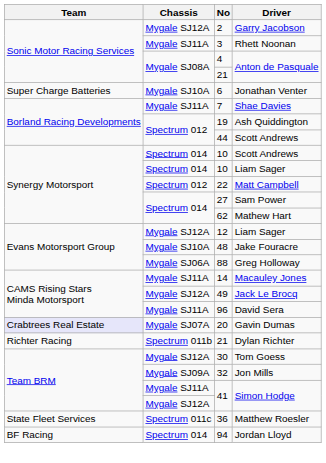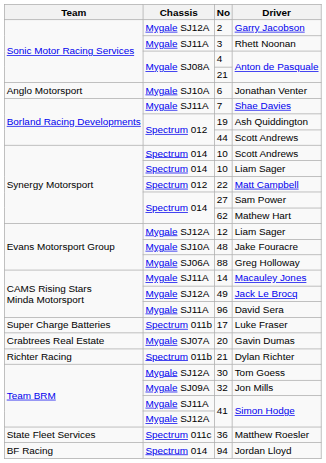6 | Team: Super Charge Batteries -> Anglo Motorsport
+ row: Super Charge Batteries | Spectrum 011b | 17 | Luke Fraser
20 | Team: lavender background -> no background
